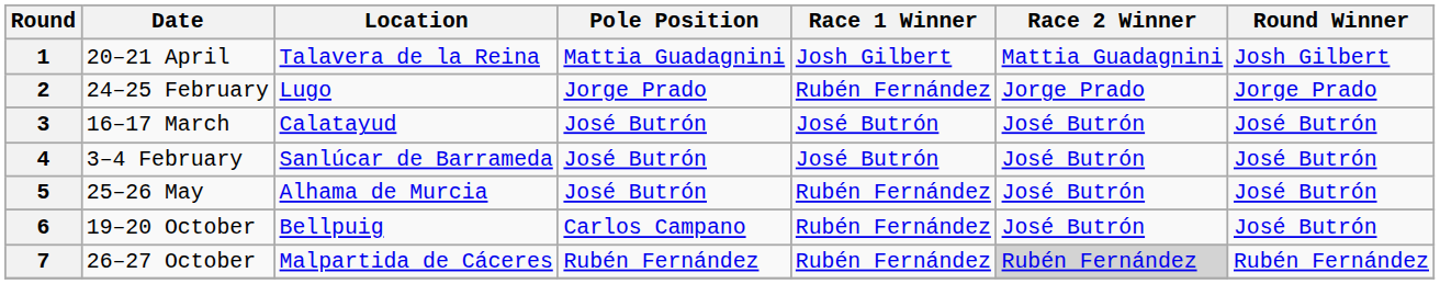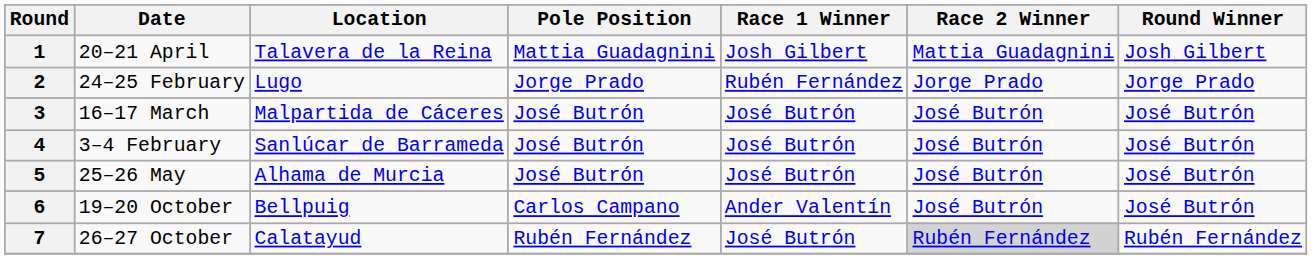3 | Location: Calatayud -> Malpartida de Cáceres
5 | Race 1 Winner: Rubén Fernández -> José Butrón
6 | Race 1 Winner: Rubén Fernández -> Ander Valentín
7 | Location: Malpartida de Cáceres -> Calatayud
7 | Race 1 Winner: Rubén Fernández -> José Butrón
